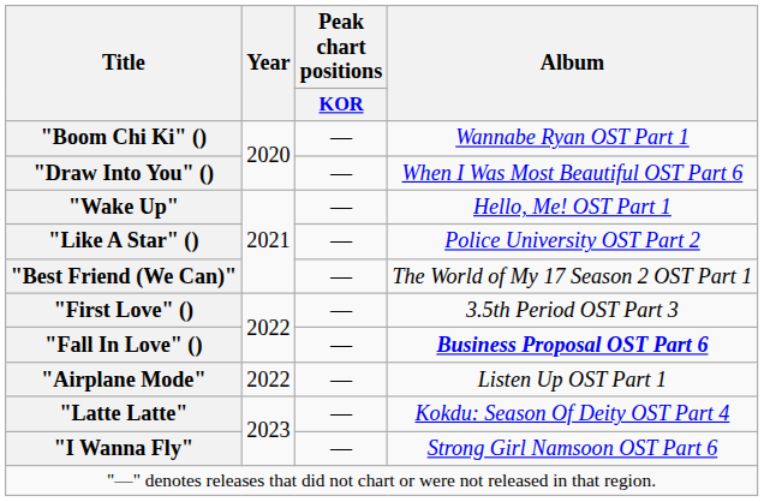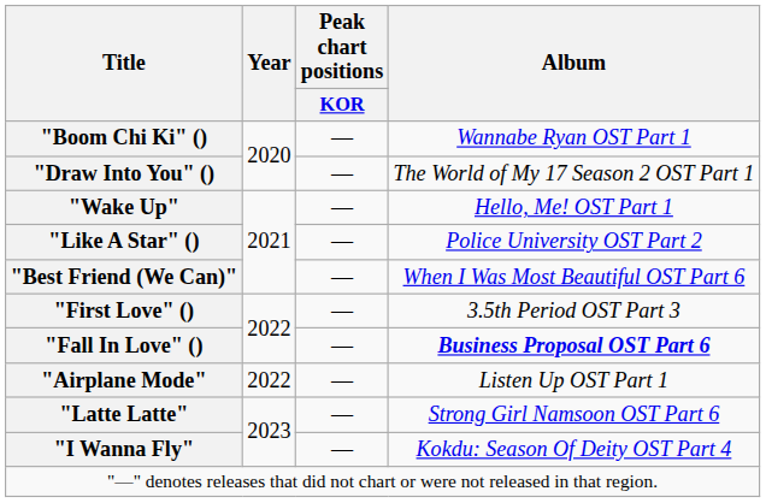"Draw Into You" () | Album: When I Was Most Beautiful OST Part 6 -> The World of My 17 Season 2 OST Part 1
"Best Friend (We Can)" | Album: The World of My 17 Season 2 OST Part 1 -> When I Was Most Beautiful OST Part 6
"Latte Latte" | Album: Kokdu: Season Of Deity OST Part 4 -> Strong Girl Namsoon OST Part 6
"I Wanna Fly" | Album: Strong Girl Namsoon OST Part 6 -> Kokdu: Season Of Deity OST Part 4
